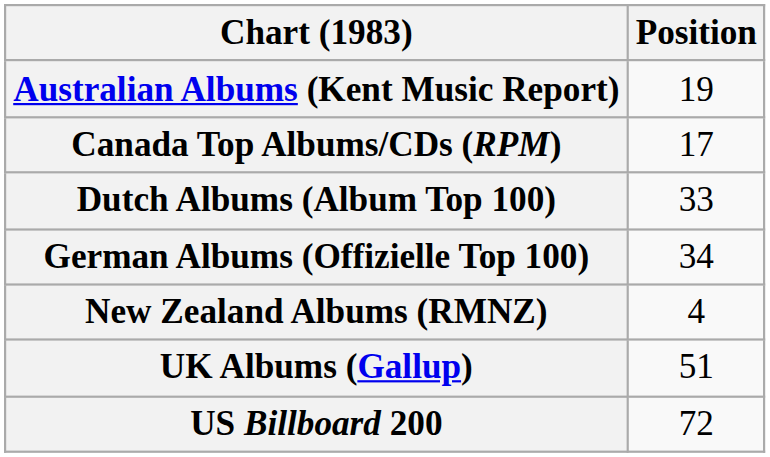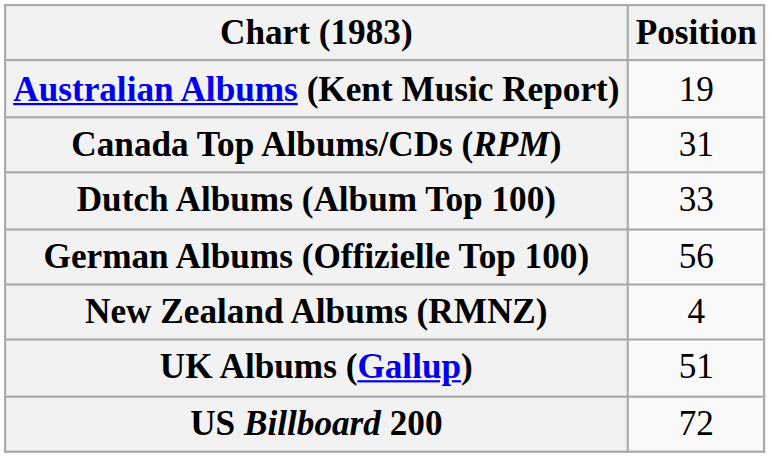Canada Top Albums/CDs (RPM) | Position: 17 -> 31
German Albums (Offizielle Top 100) | Position: 34 -> 56
